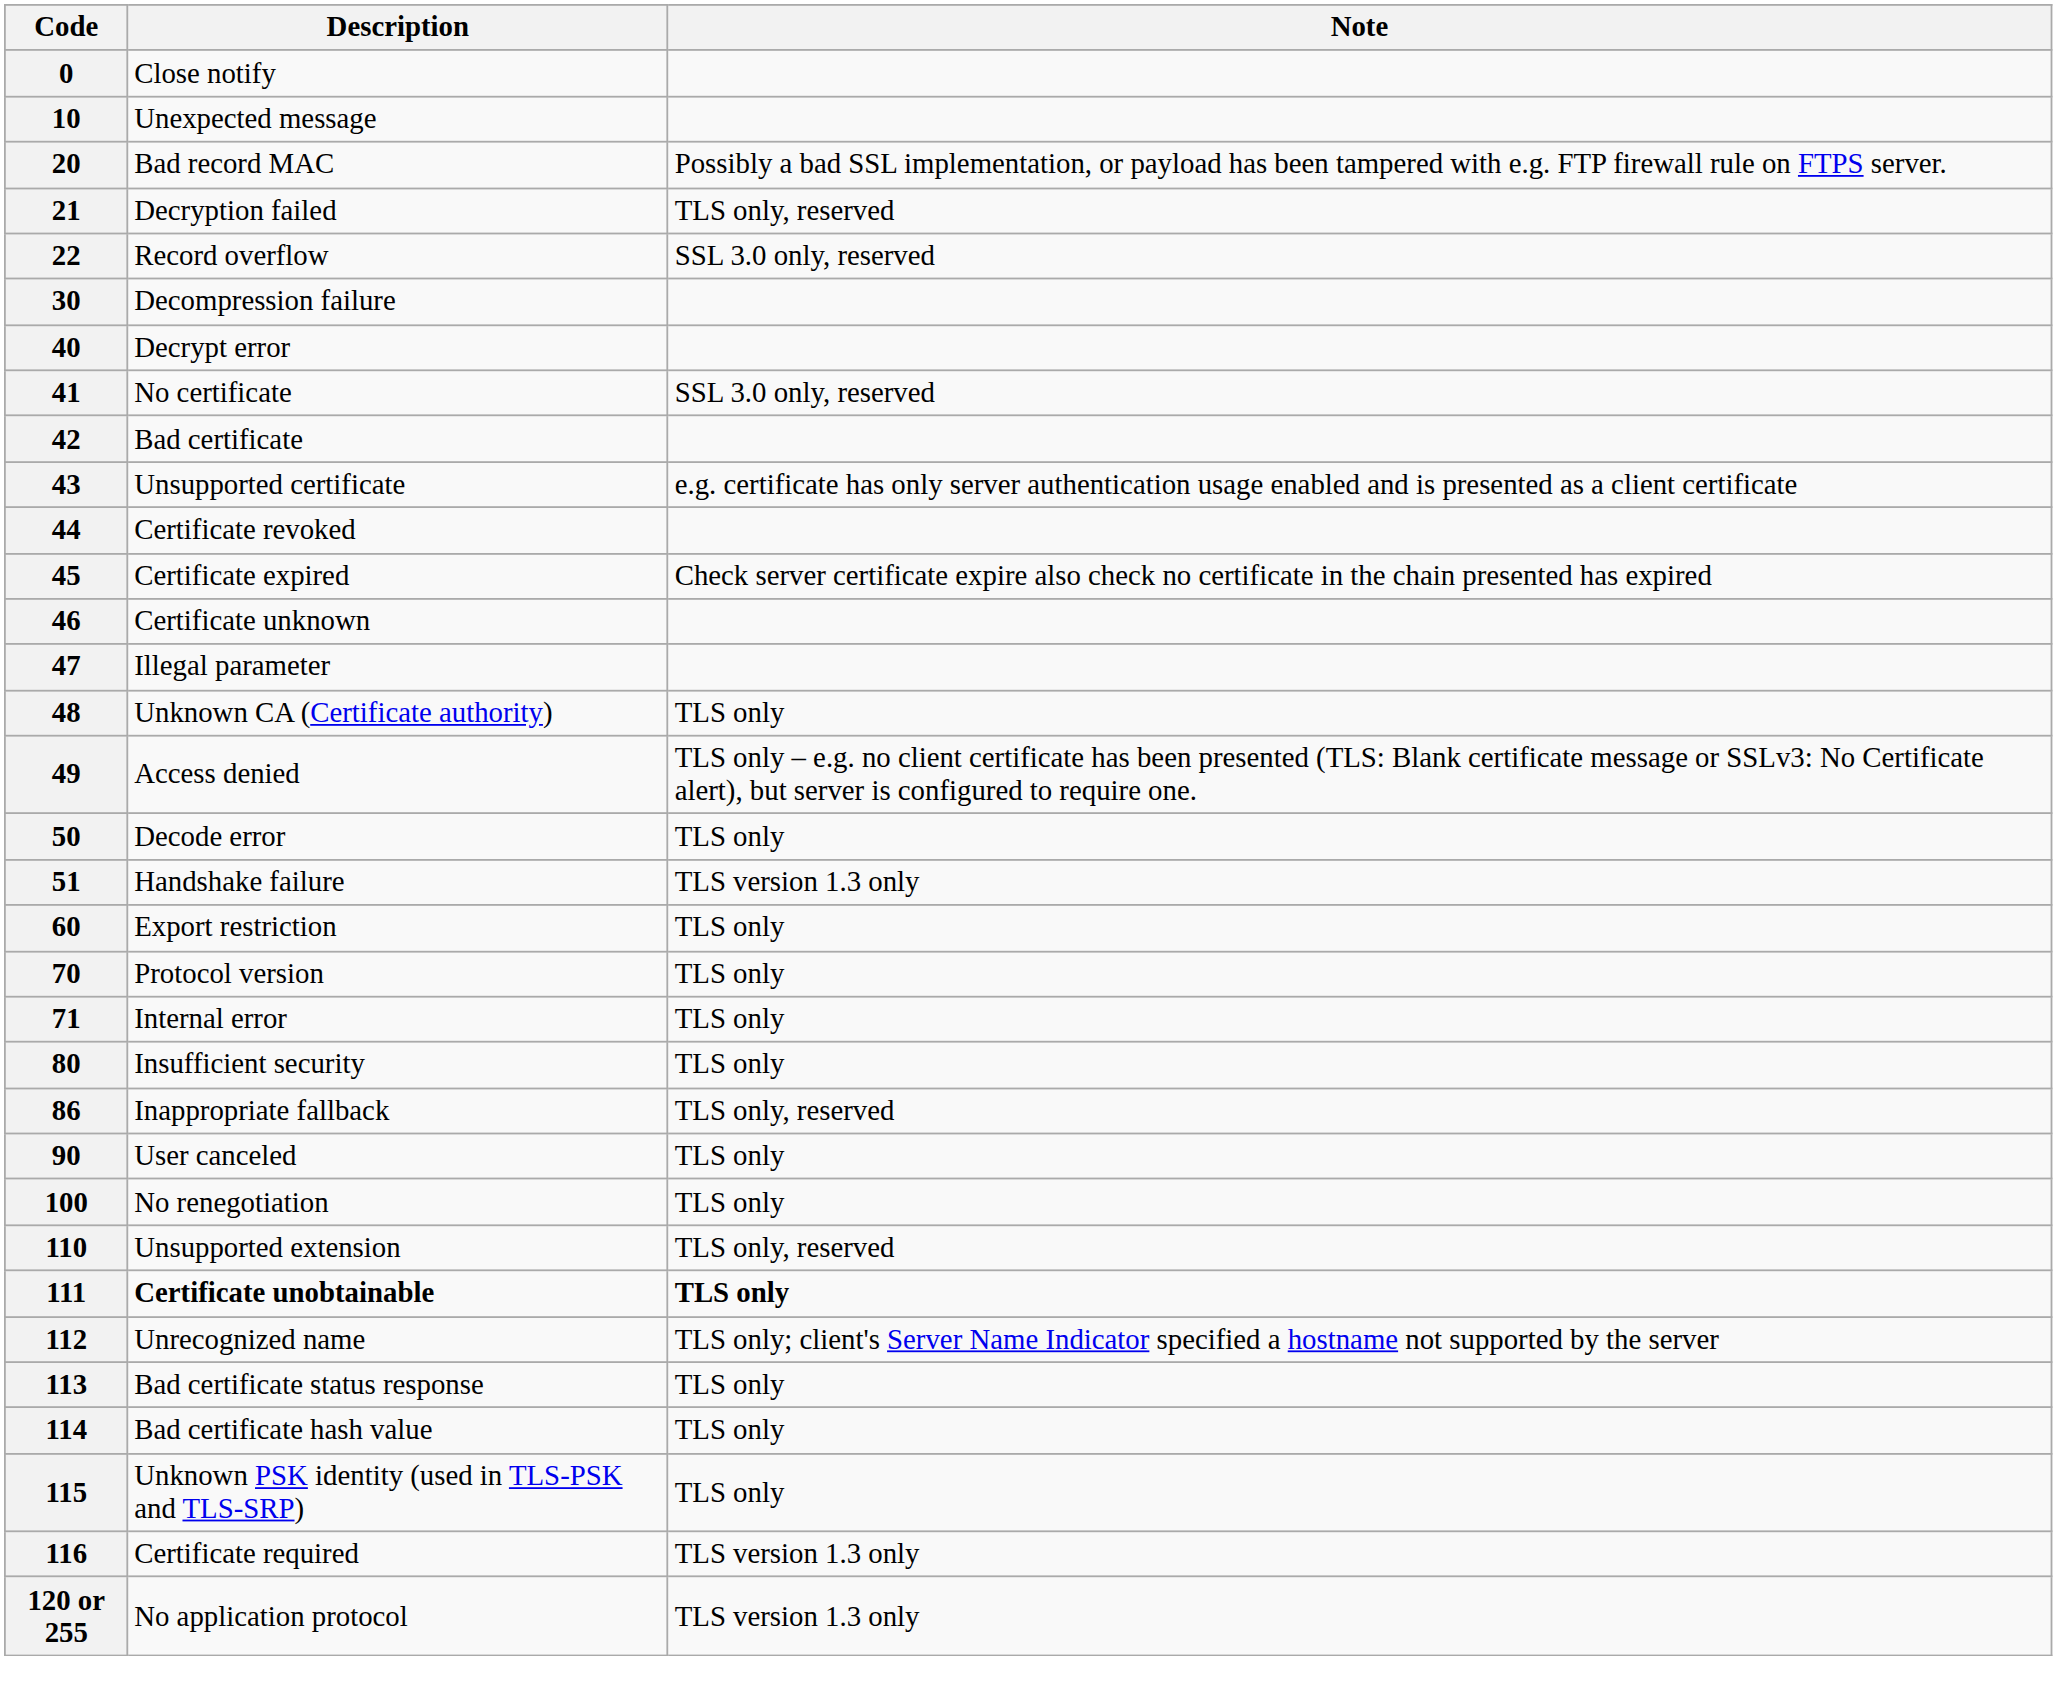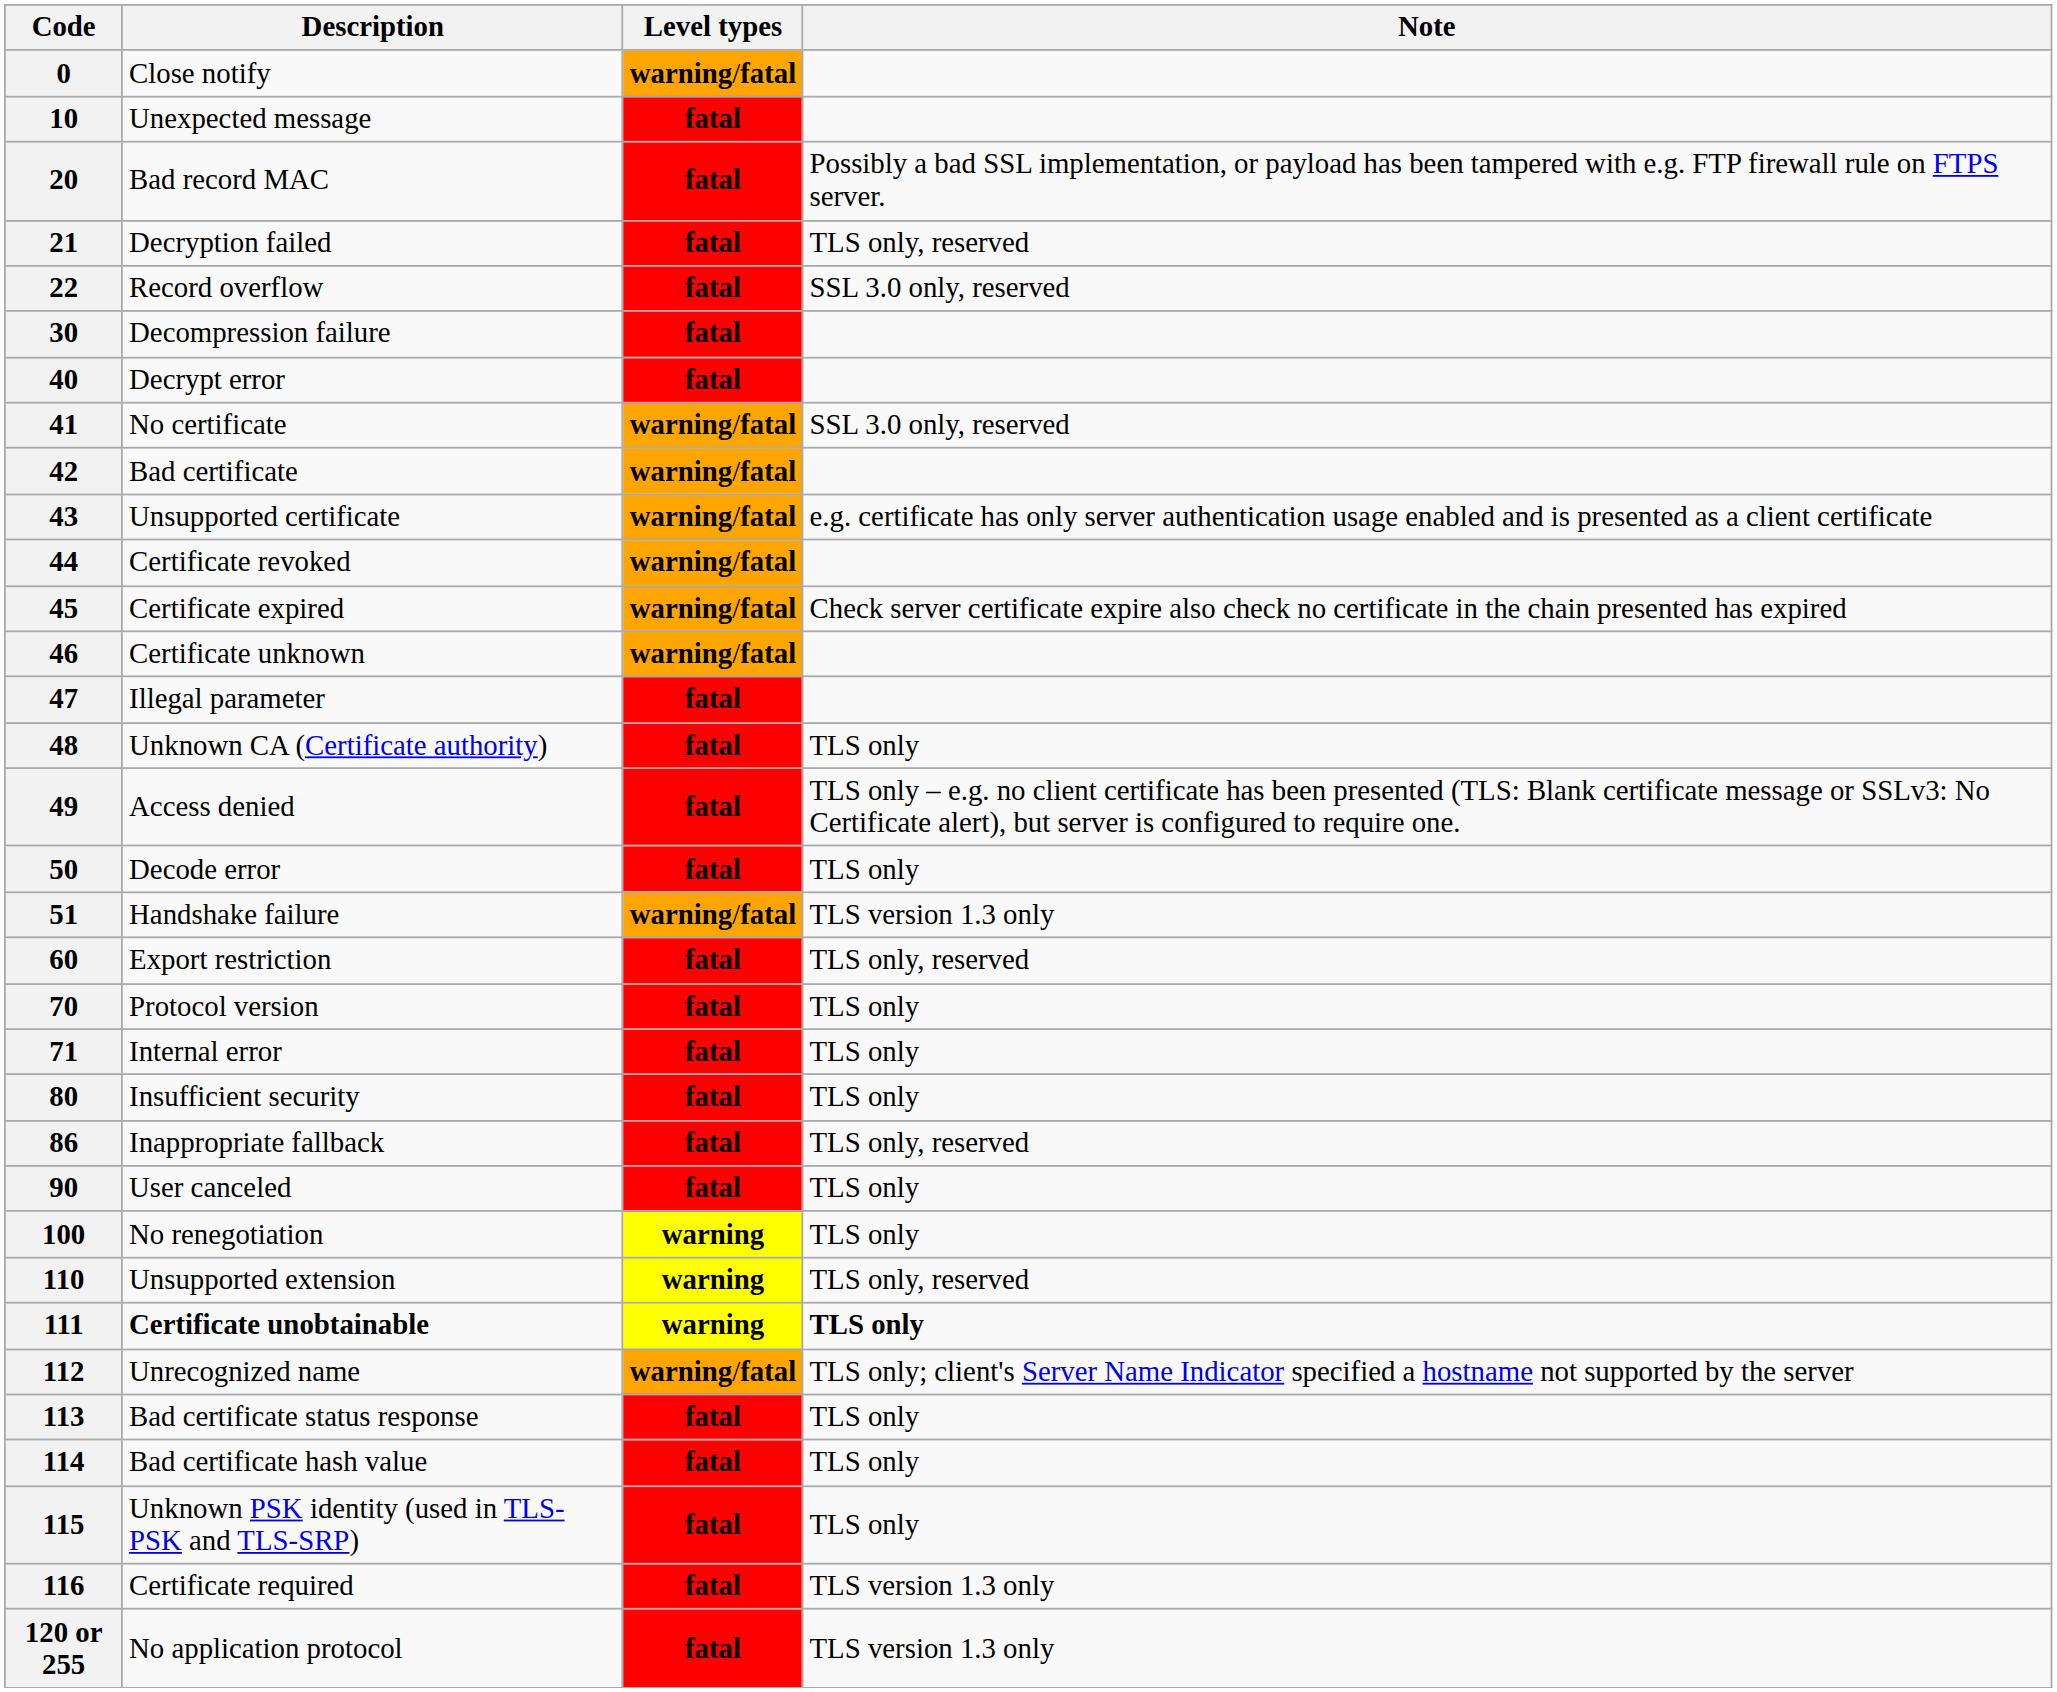+ column: Level types | warning/fatal | fatal | fatal | fatal | fatal | fatal | fatal | warning/fatal | warning/fatal | warning/fatal | warning/fatal | warning/fatal | warning/fatal | fatal | fatal | fatal | fatal | warning/fatal | fatal | fatal | fatal | fatal | fatal | fatal | warning | warning | warning | warning/fatal | fatal | fatal | fatal | fatal | fatal
60 | Note: TLS only -> TLS only, reserved
